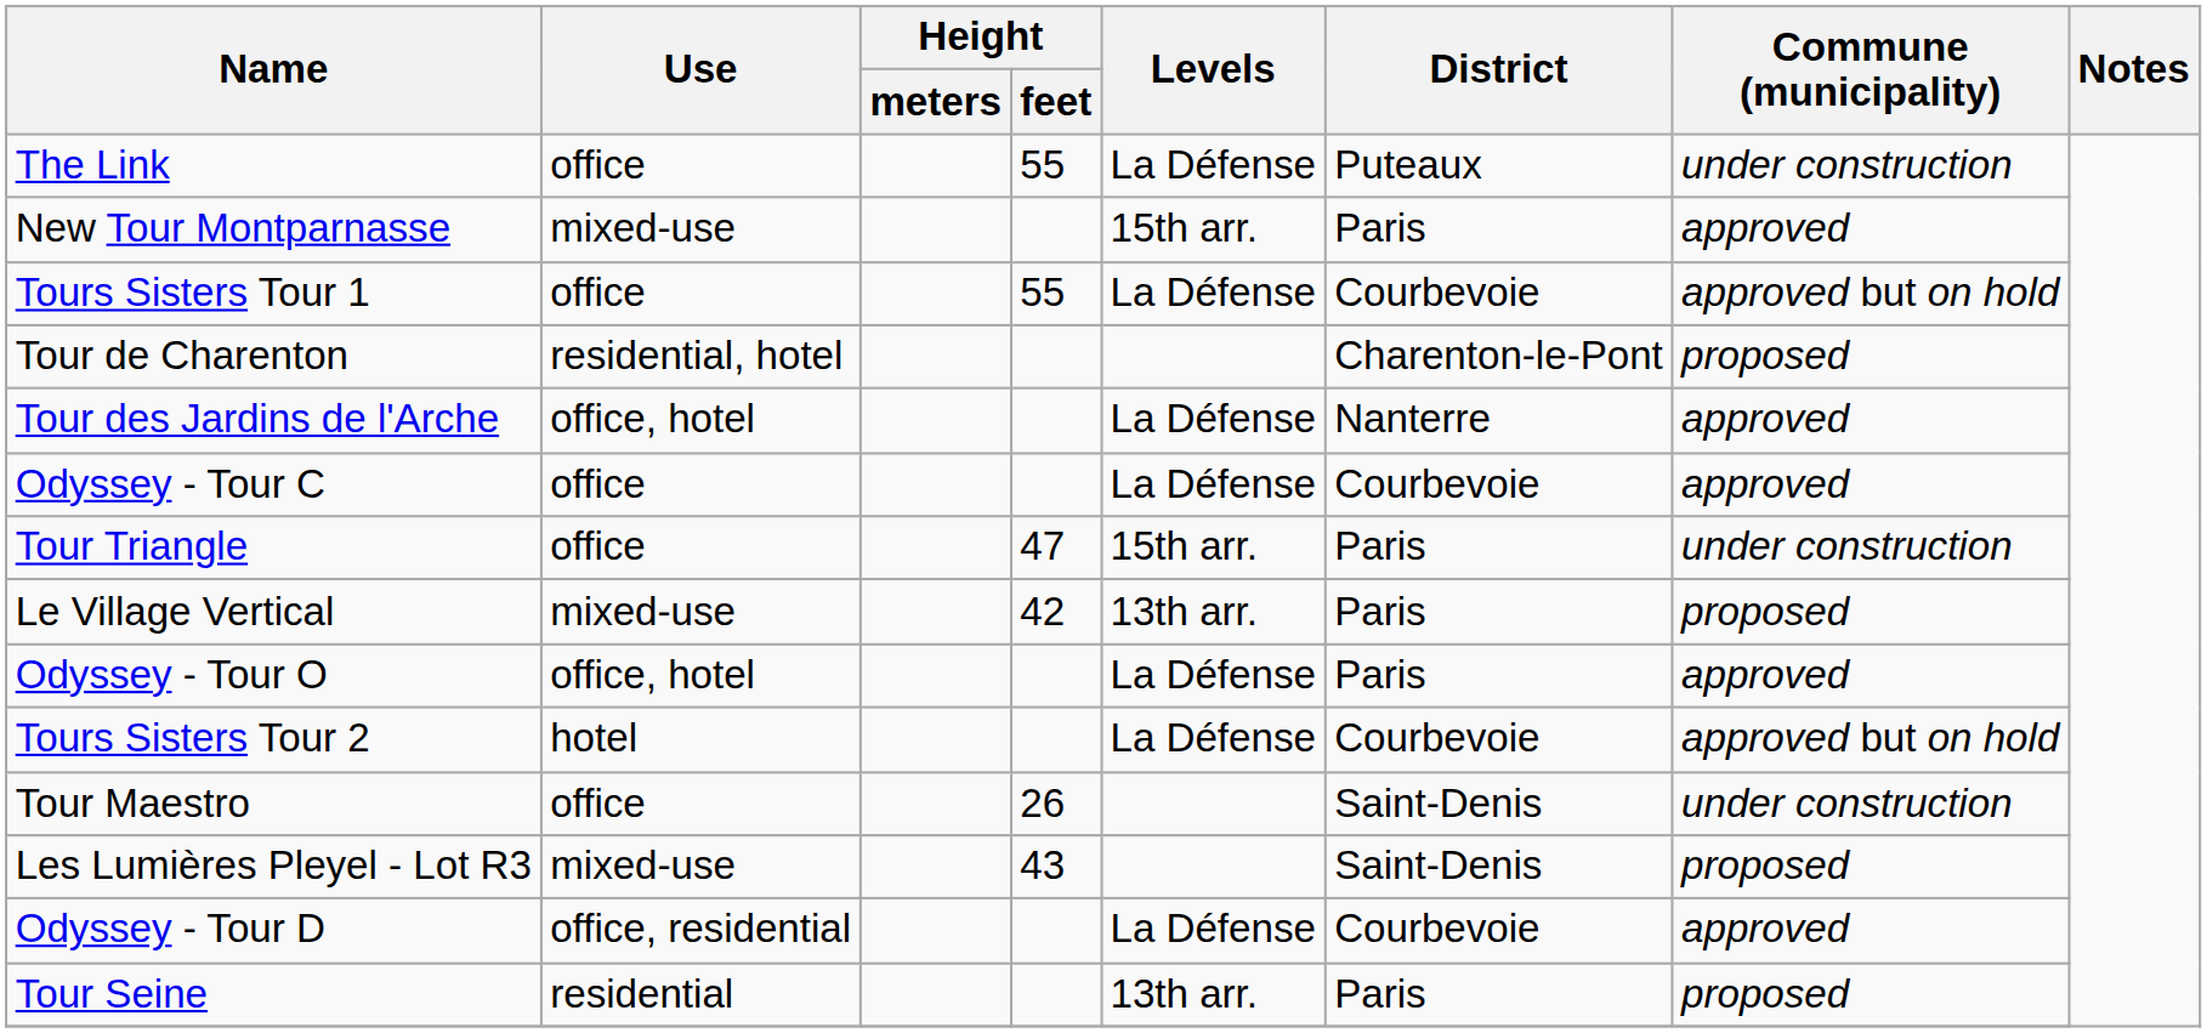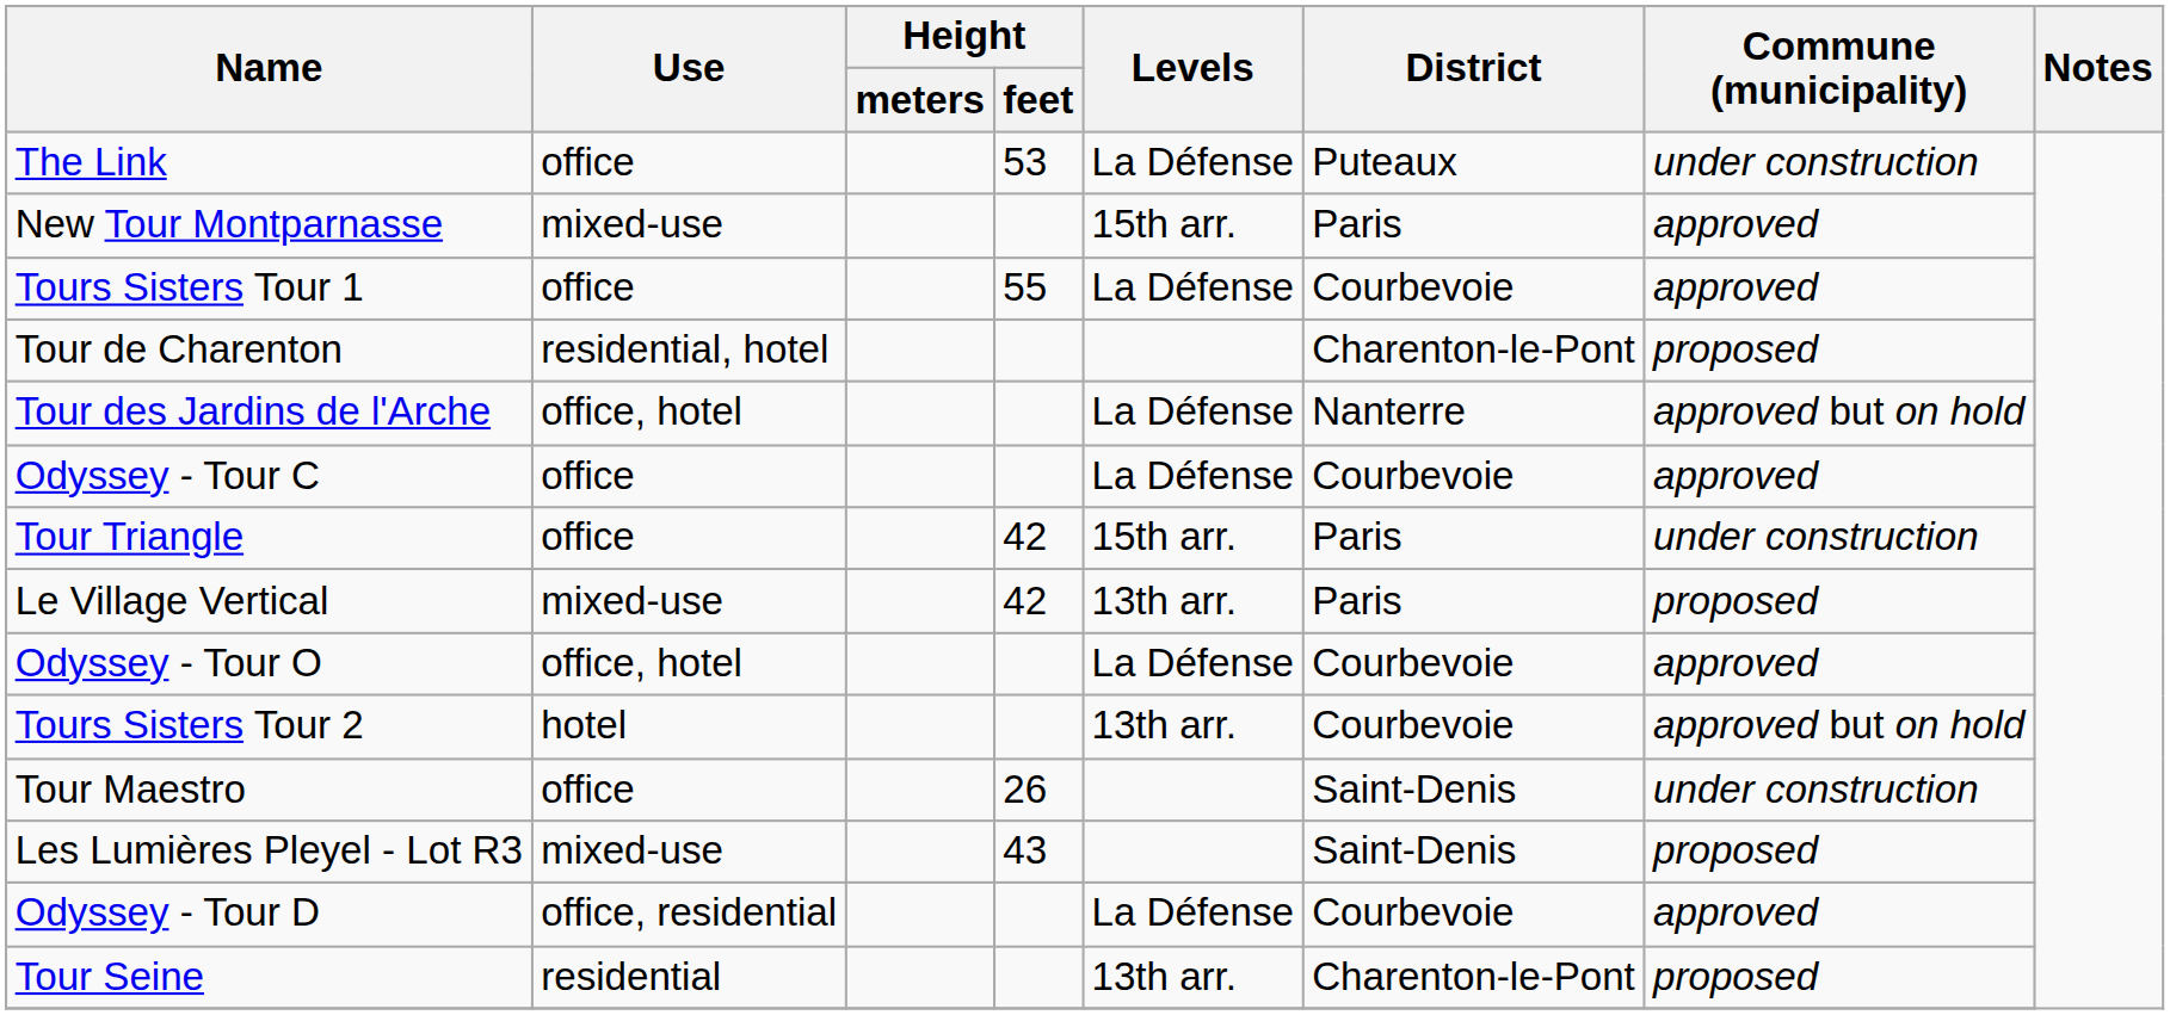The Link | Height / feet: 55 -> 53
Tours Sisters Tour 1 | Commune (municipality): approved but on hold -> approved
Tour des Jardins de l'Arche | Commune (municipality): approved -> approved but on hold
Tour Triangle | Height / feet: 47 -> 42
Odyssey - Tour O | District: Paris -> Courbevoie
Tours Sisters Tour 2 | Levels: La Défense -> 13th arr.
Tour Seine | District: Paris -> Charenton-le-Pont
